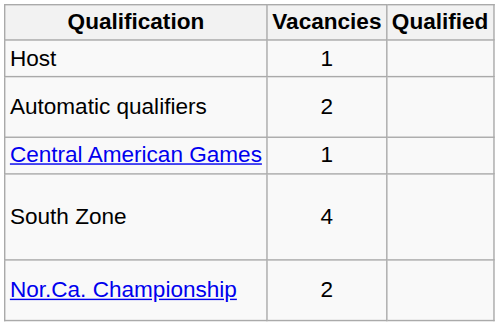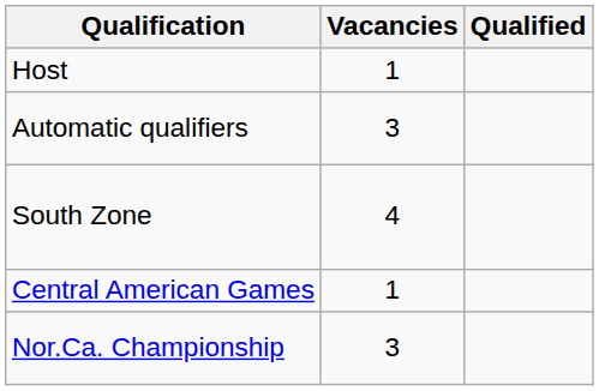Automatic qualifiers | Vacancies: 2 -> 3
rows swapped: Central American Games <-> South Zone
Nor.Ca. Championship | Vacancies: 2 -> 3
